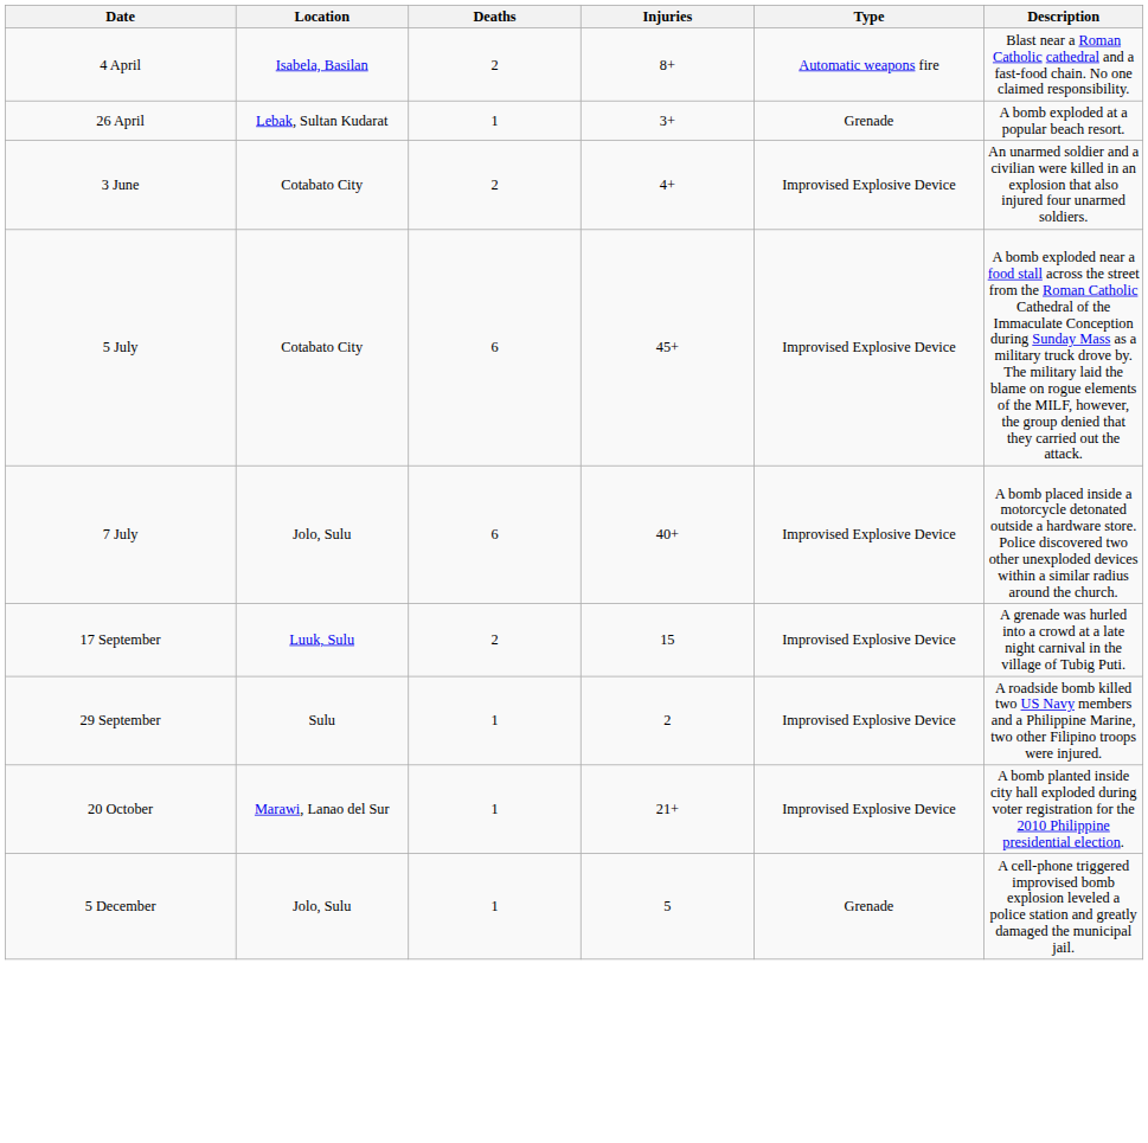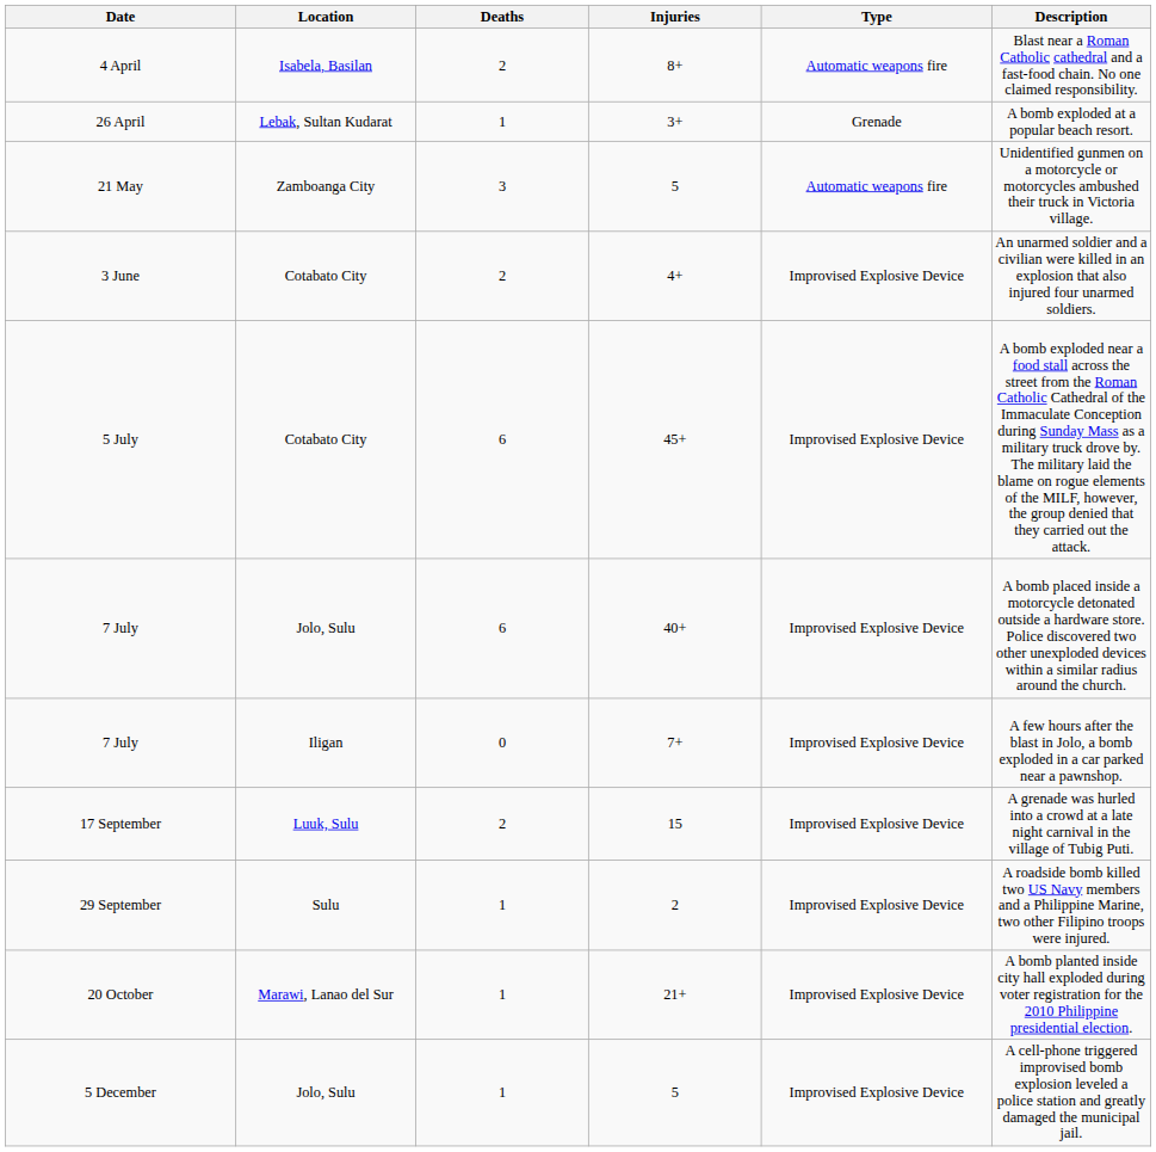+ row: 21 May | Zamboanga City | 3 | 5 | Automatic weapons fire | Unidentified gunmen on a motorcycle or motorcycles ambushed their truck in Victoria village.
+ row: 7 July | Iligan | 0 | 7+ | Improvised Explosive Device | A few hours after the blast in Jolo, a bomb exploded in a car parked near a pawnshop.
5 December | Type: Grenade -> Improvised Explosive Device
